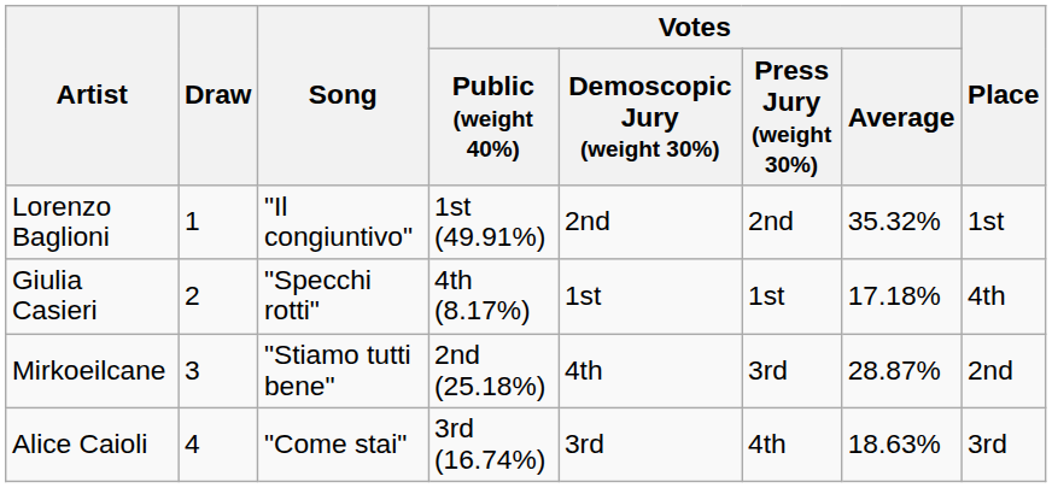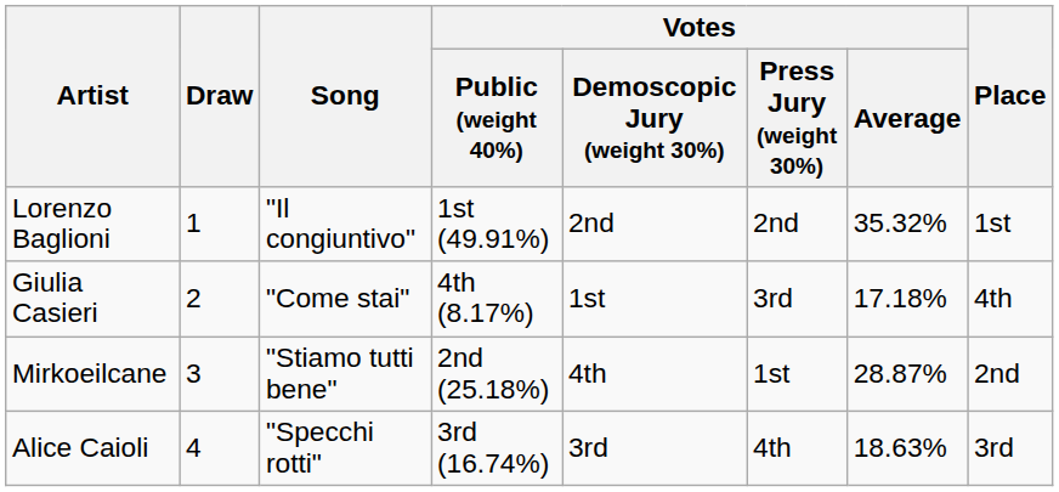Giulia Casieri | Song: "Specchi rotti" -> "Come stai"
Giulia Casieri | Votes / Press Jury (weight 30%): 1st -> 3rd
Mirkoeilcane | Votes / Press Jury (weight 30%): 3rd -> 1st
Alice Caioli | Song: "Come stai" -> "Specchi rotti"
